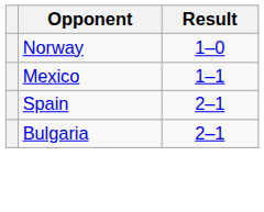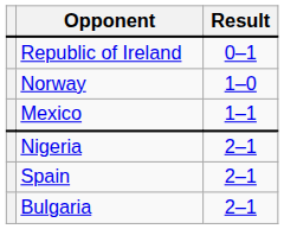+ row: Republic of Ireland | 0–1
+ row: Nigeria | 2–1
